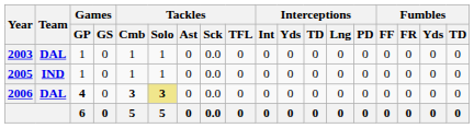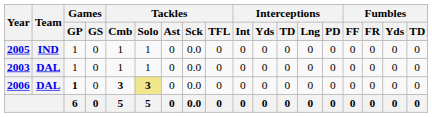rows swapped: 2003 <-> 2005
2006 | Games / GP: 4 -> 1
